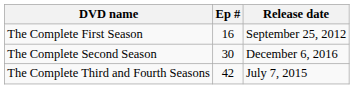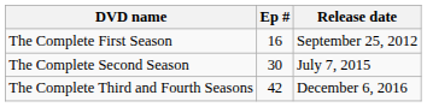The Complete Second Season | Release date: December 6, 2016 -> July 7, 2015
The Complete Third and Fourth Seasons | Release date: July 7, 2015 -> December 6, 2016
